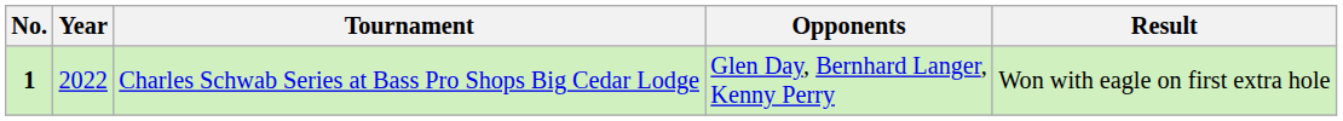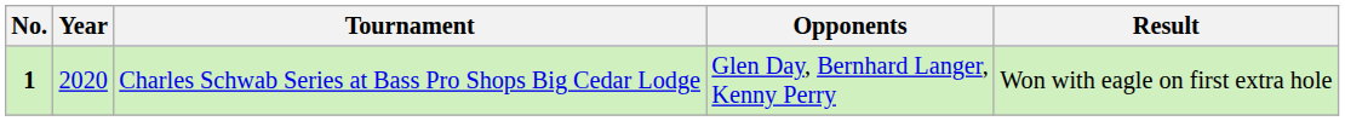Charles Schwab Series at Bass Pro Shops Big Cedar Lodge | Year: 2022 -> 2020
